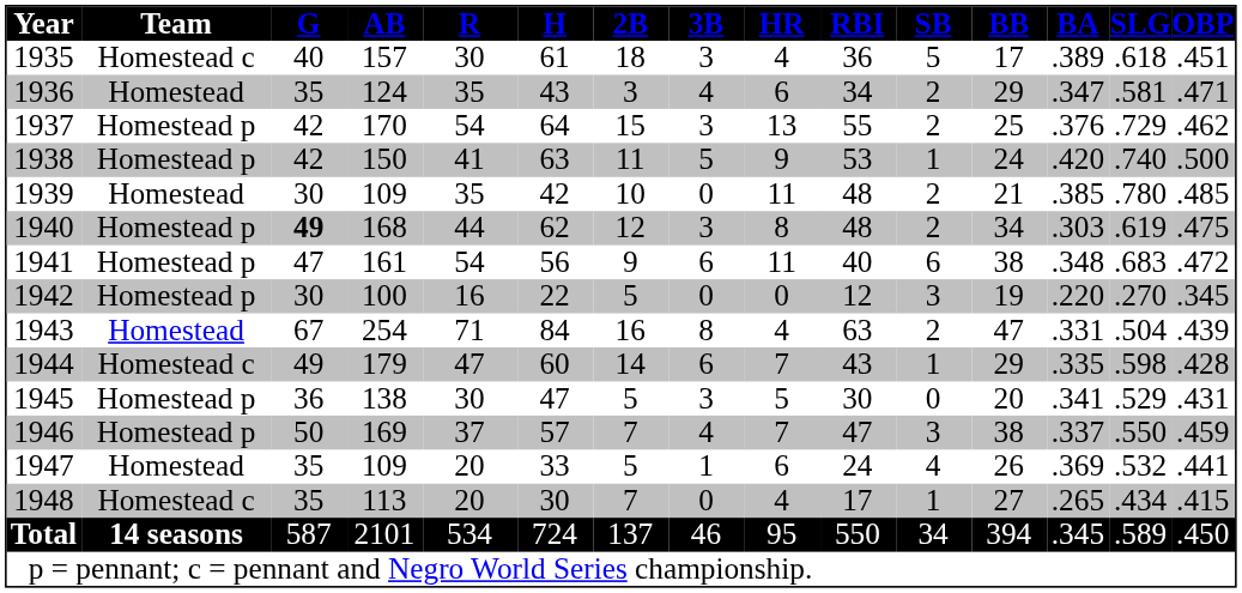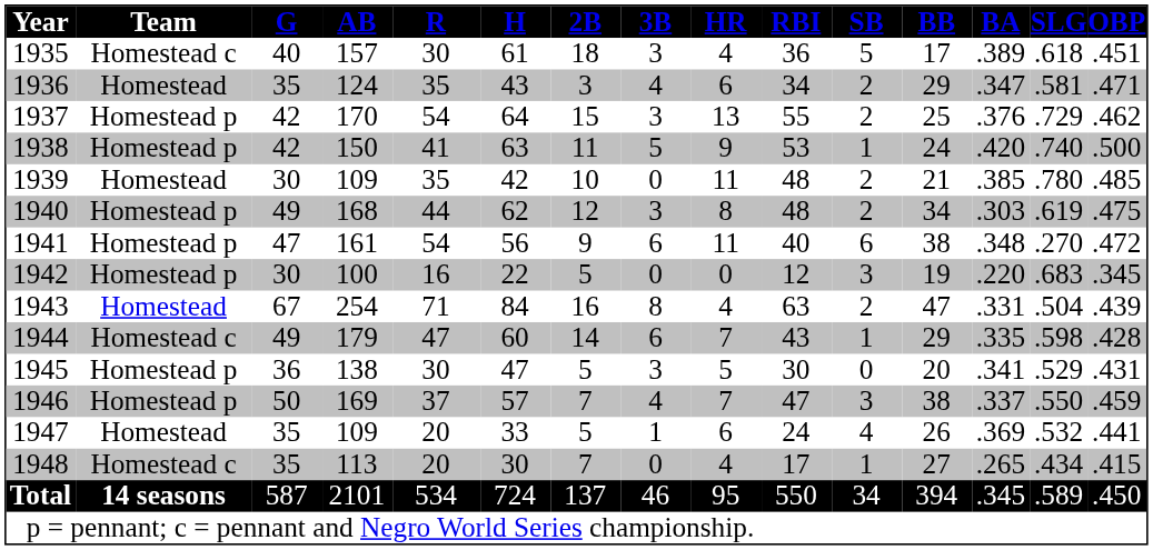1940 | G: bold -> normal
1941 | SLG: .683 -> .270
1942 | SLG: .270 -> .683
